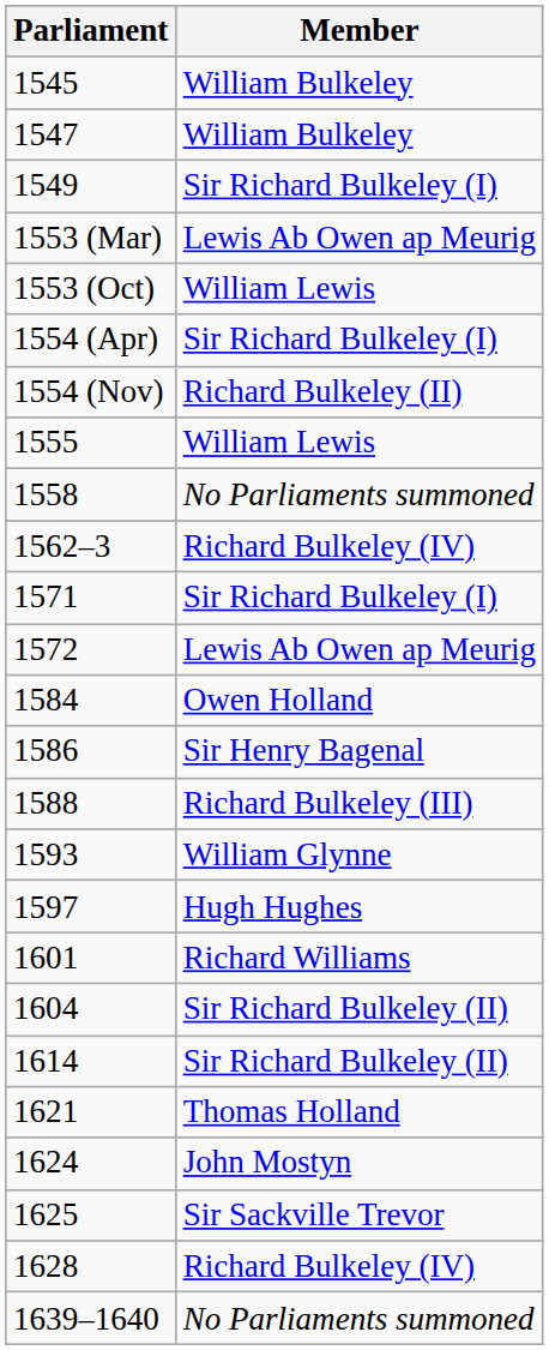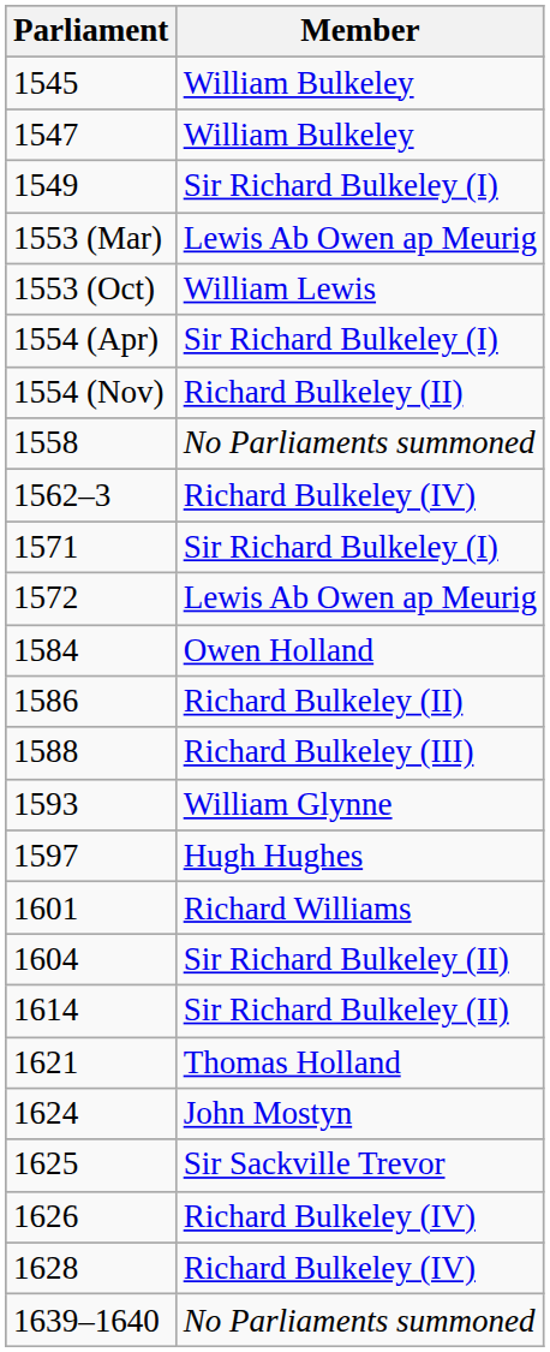- row: 1555 | William Lewis
1586 | Member: Sir Henry Bagenal -> Richard Bulkeley (II)
+ row: 1626 | Richard Bulkeley (IV)
